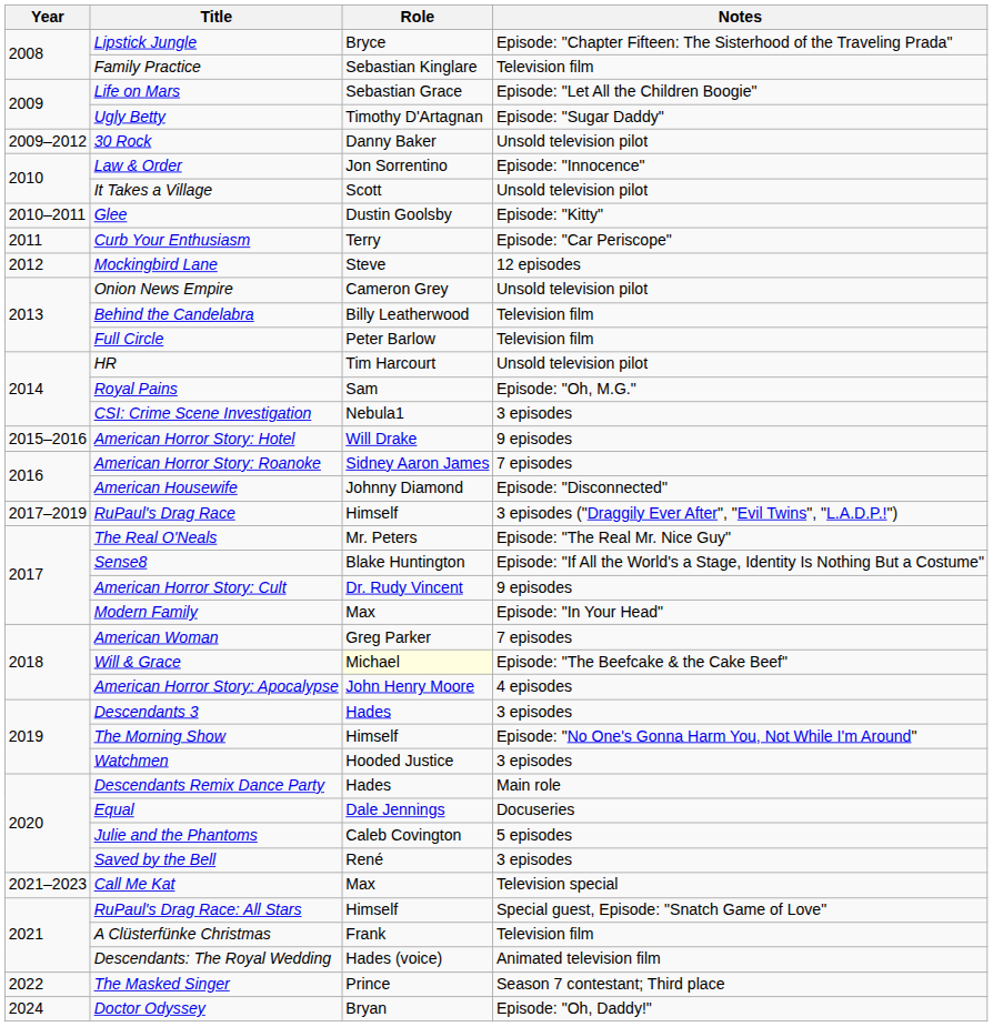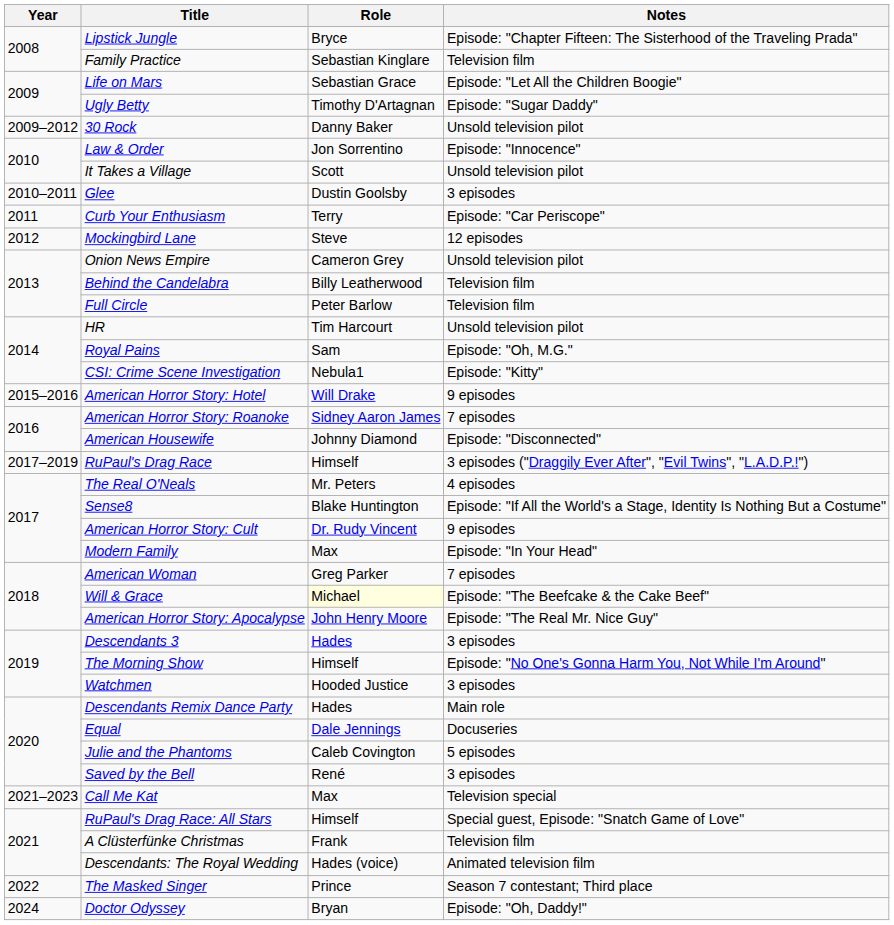Glee | Notes: Episode: "Kitty" -> 3 episodes
CSI: Crime Scene Investigation | Notes: 3 episodes -> Episode: "Kitty"
The Real O'Neals | Notes: Episode: "The Real Mr. Nice Guy" -> 4 episodes
American Horror Story: Apocalypse | Notes: 4 episodes -> Episode: "The Real Mr. Nice Guy"
